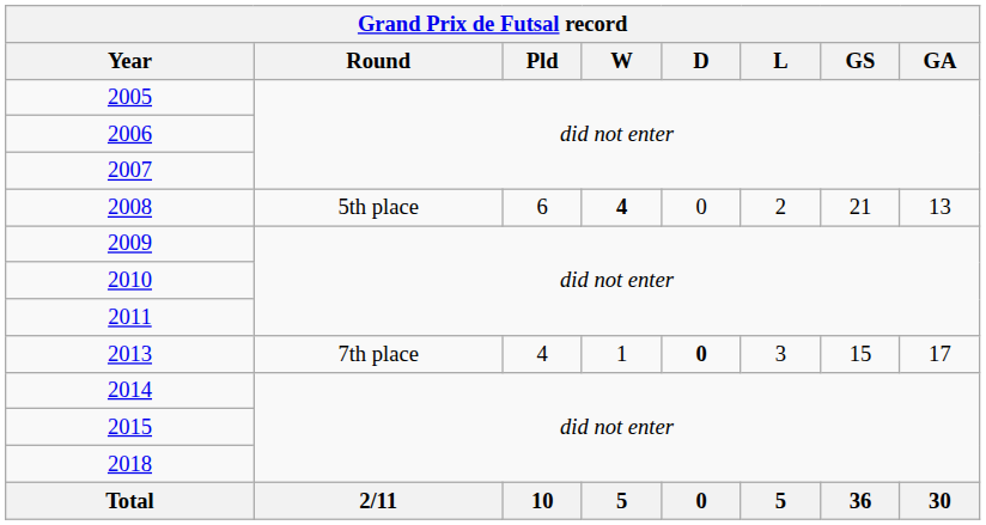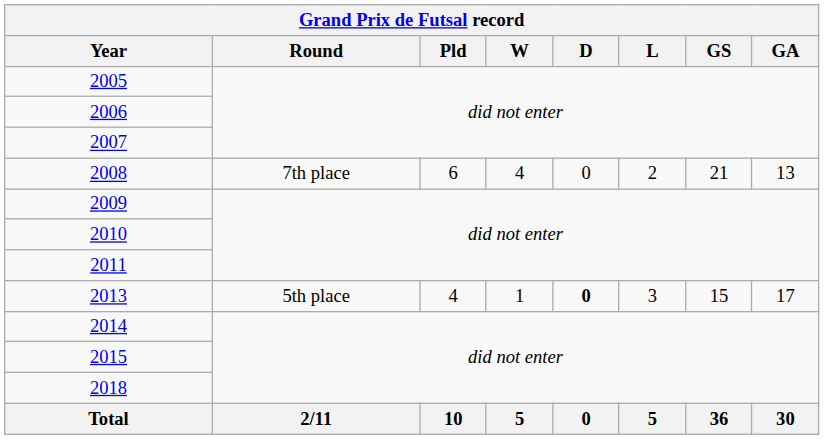2008 | Grand Prix de Futsal record / Round: 5th place -> 7th place
2008 | Grand Prix de Futsal record / W: bold -> normal
2013 | Grand Prix de Futsal record / Round: 7th place -> 5th place
